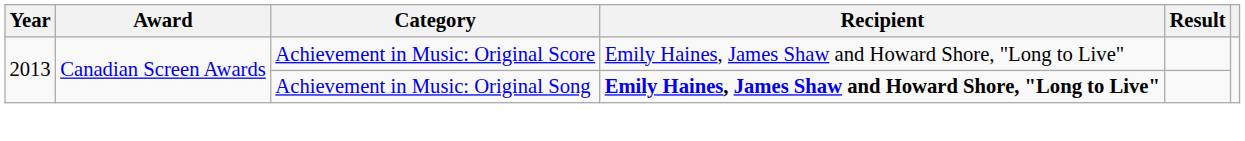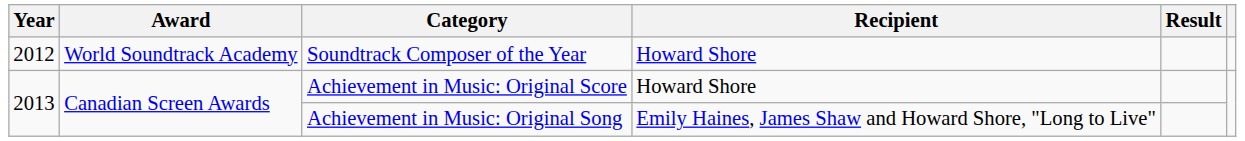+ row: 2012 | World Soundtrack Academy | Soundtrack Composer of the Year | Howard Shore
Achievement in Music: Original Score | Recipient: Emily Haines, James Shaw and Howard Shore, "Long to Live" -> Howard Shore
Achievement in Music: Original Song | Recipient: bold -> normal
